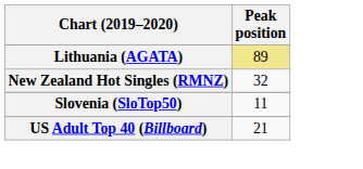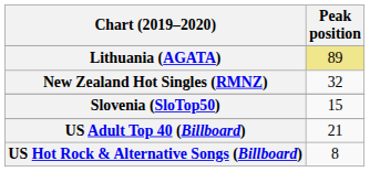Slovenia (SloTop50) | Peak position: 11 -> 15
+ row: US Hot Rock & Alternative Songs (Billboard) | 8
